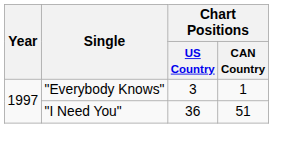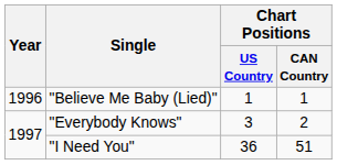+ row: 1996 | "Believe Me Baby (Lied)" | 1 | 1
"Everybody Knows" | Chart Positions / CAN Country: 1 -> 2
